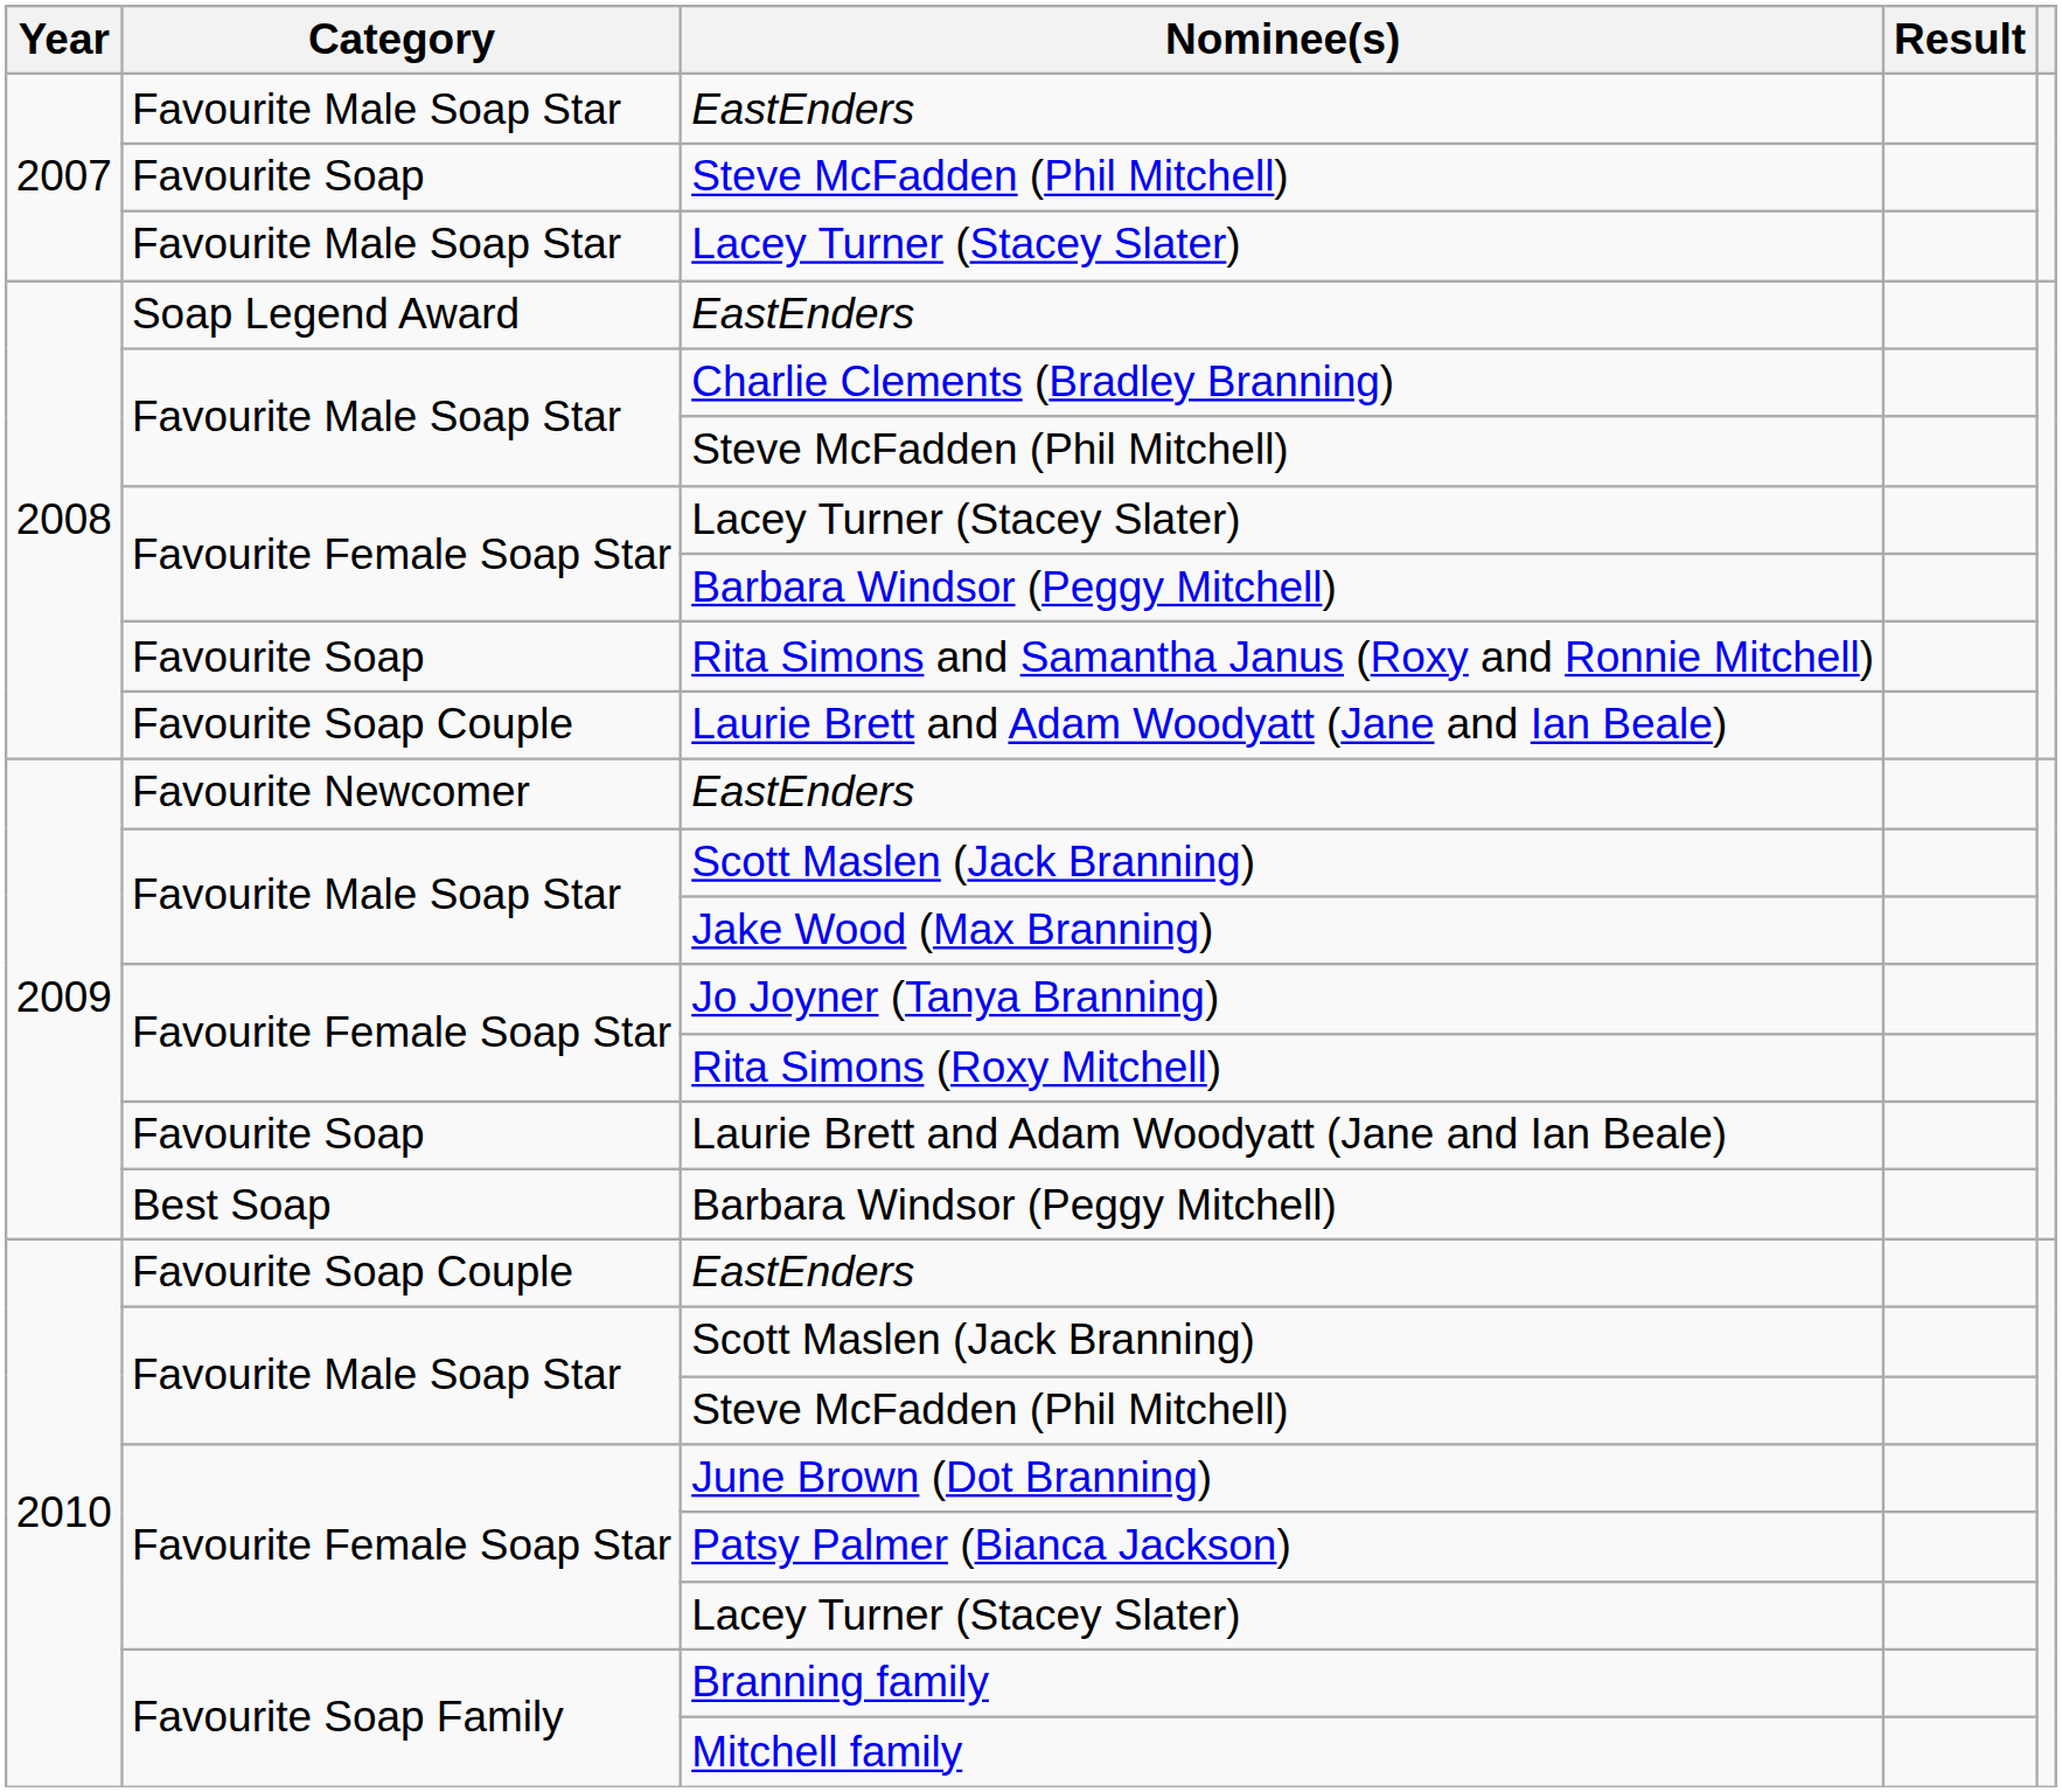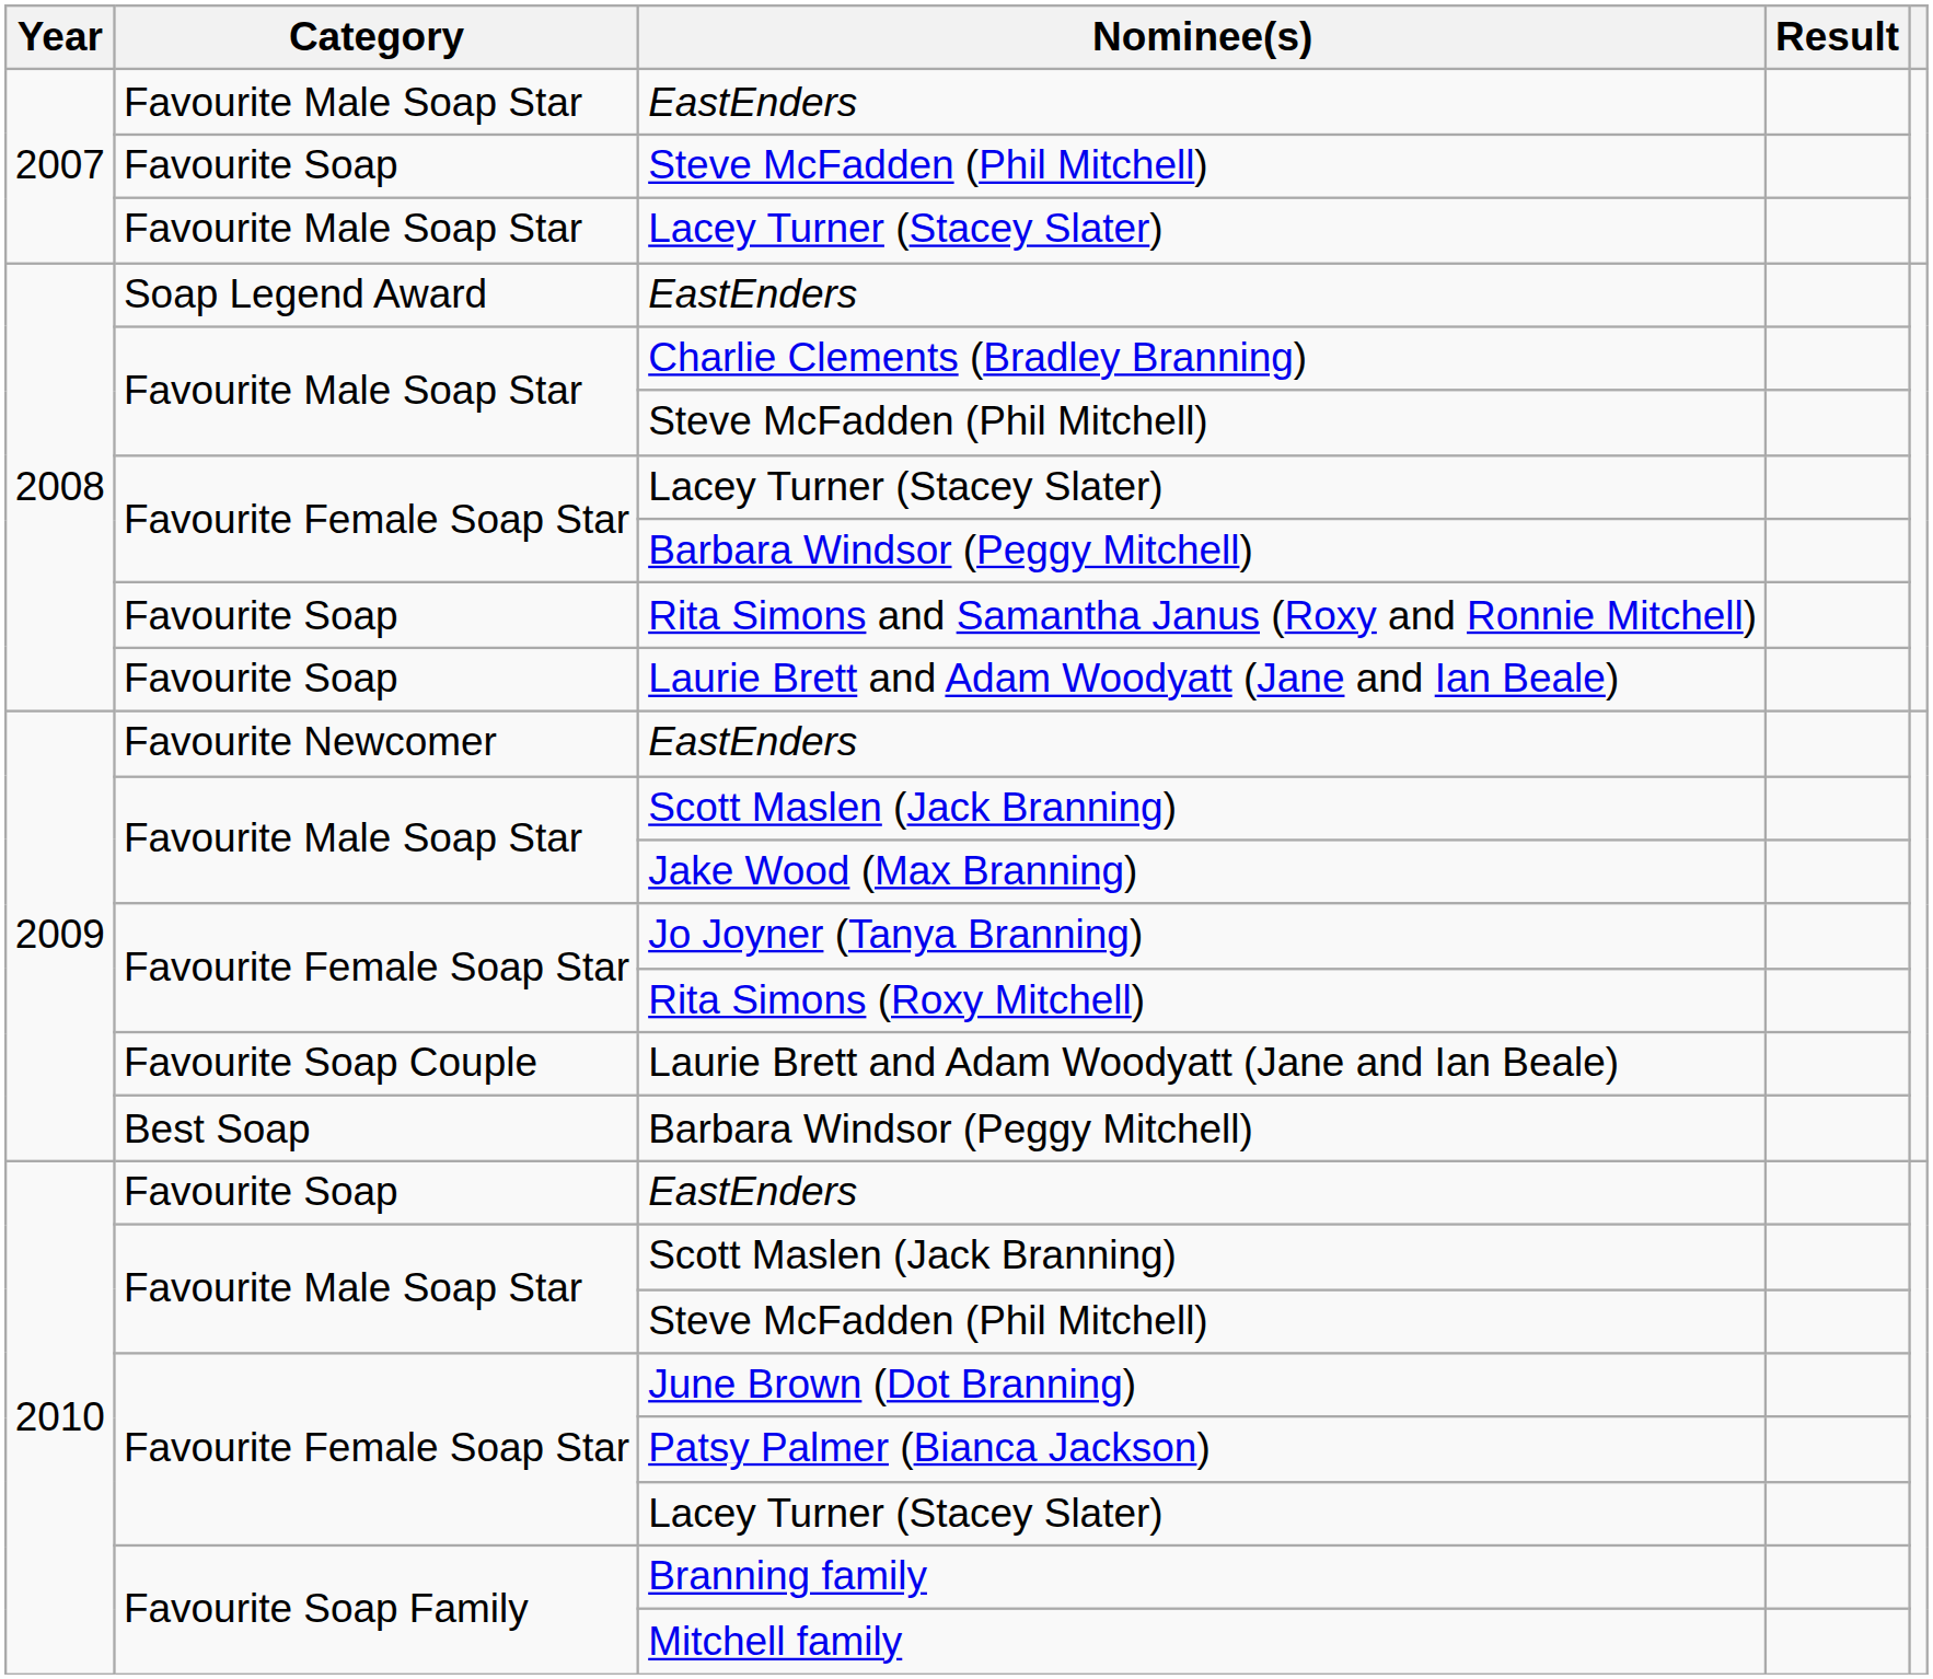2008 / Laurie Brett and Adam Woodyatt (Jane and Ian Beale) | Category: Favourite Soap Couple -> Favourite Soap
2009 / Laurie Brett and Adam Woodyatt (Jane and Ian Beale) | Category: Favourite Soap -> Favourite Soap Couple
2010 / EastEnders | Category: Favourite Soap Couple -> Favourite Soap
